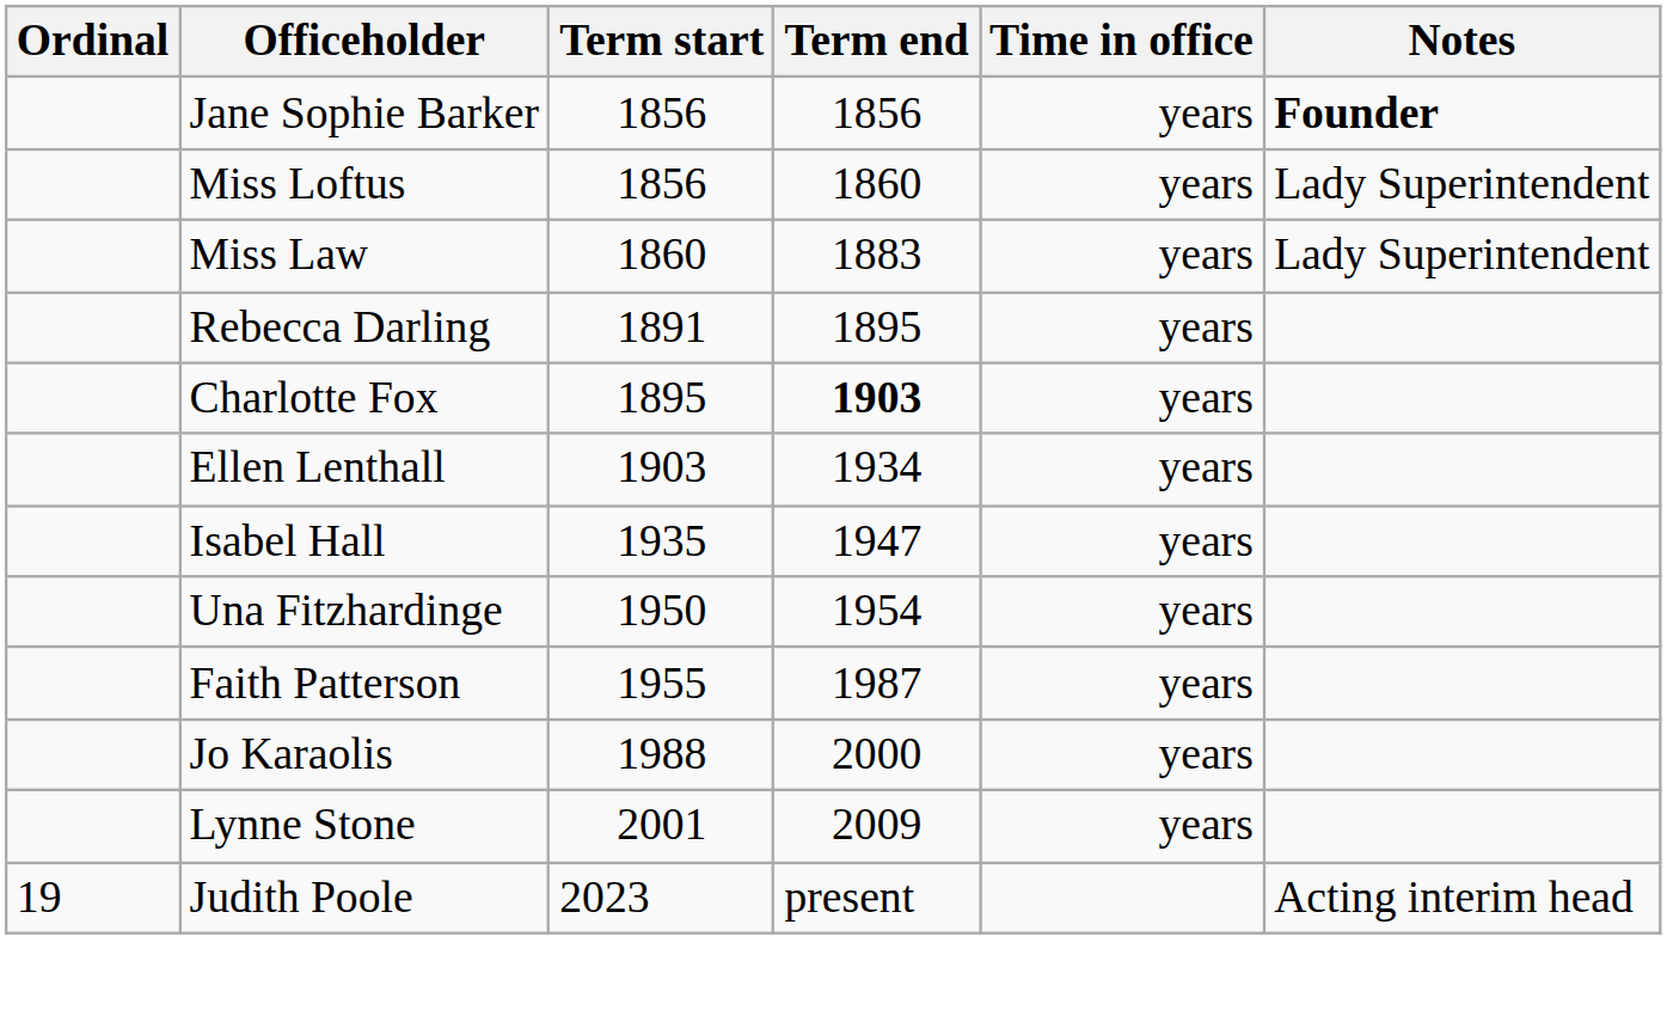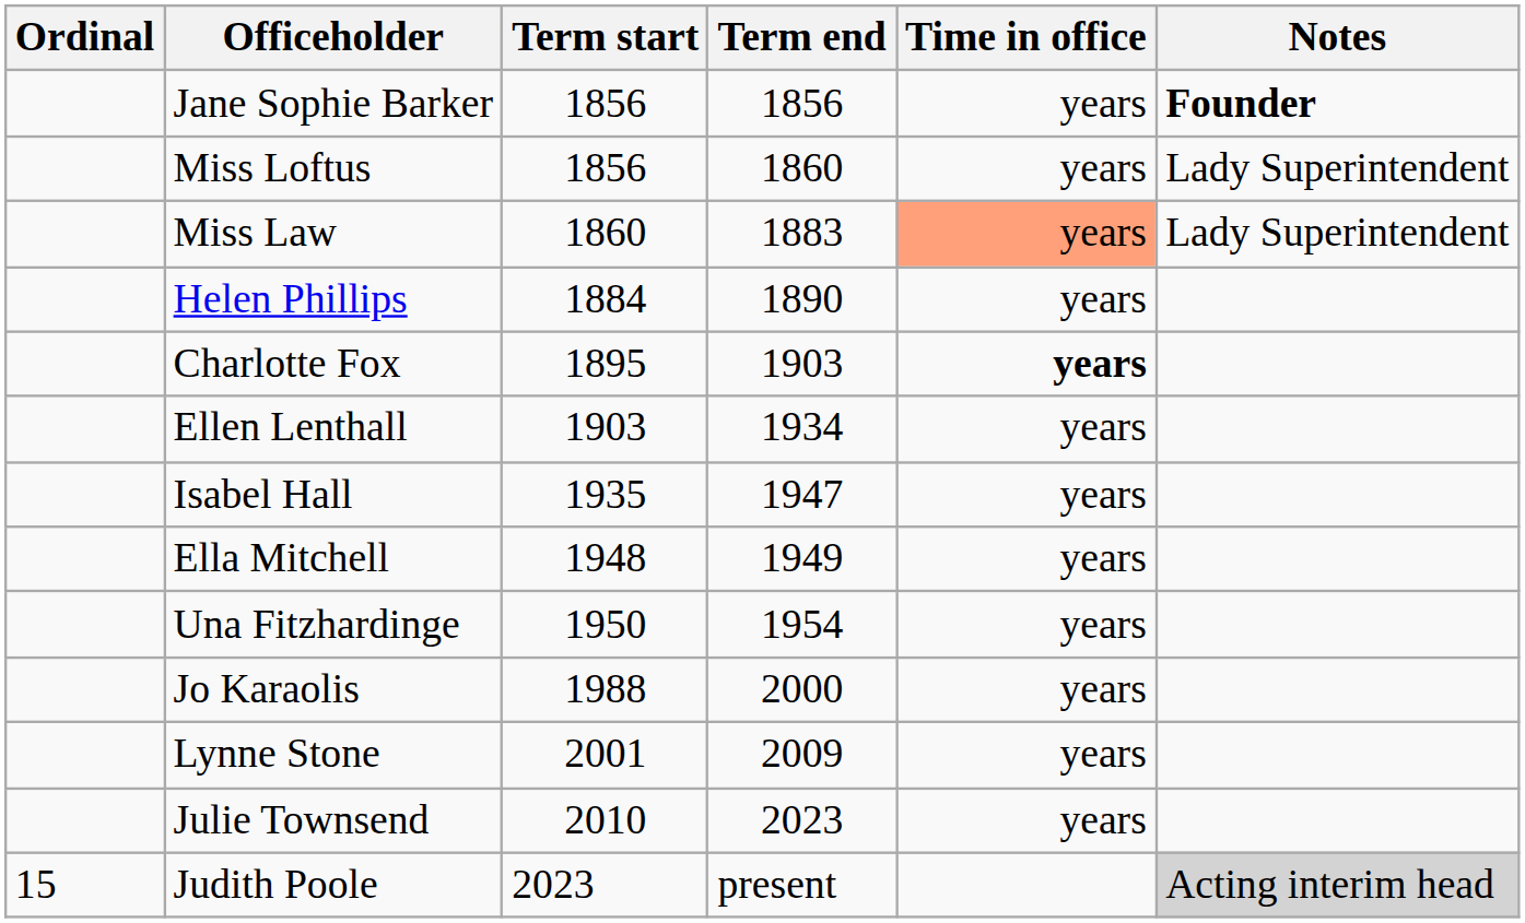Miss Law | Time in office: no background -> lightsalmon background
+ row: Helen Phillips | 1884 | 1890 | years
- row: Rebecca Darling | 1891 | 1895 | years
Charlotte Fox | Term end: bold -> normal
Charlotte Fox | Time in office: normal -> bold
+ row: Ella Mitchell | 1948 | 1949 | years
- row: Faith Patterson | 1955 | 1987 | years
+ row: Julie Townsend | 2010 | 2023 | years
Judith Poole | Ordinal: 19 -> 15
Judith Poole | Notes: no background -> lightgrey background
